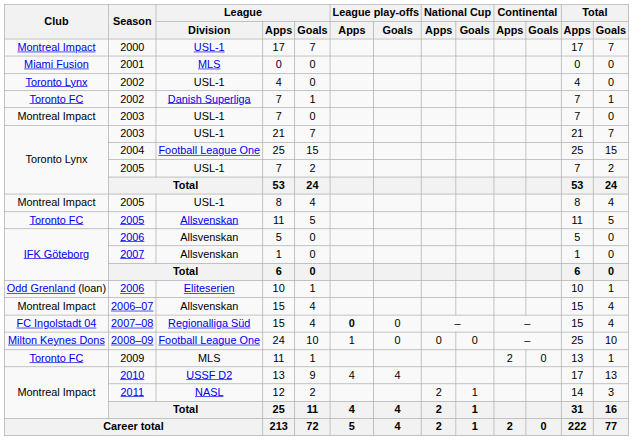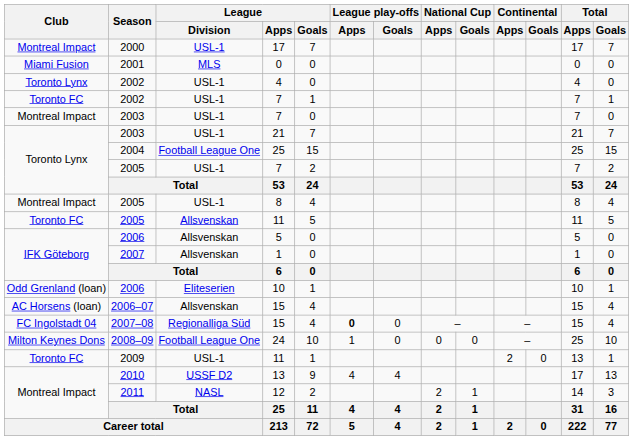2002 / 7 | League / Division: Danish Superliga -> USL-1
2006–07 / 15 | Club: Montreal Impact -> AC Horsens (loan)
2009 / 11 | League / Division: MLS -> USL-1
